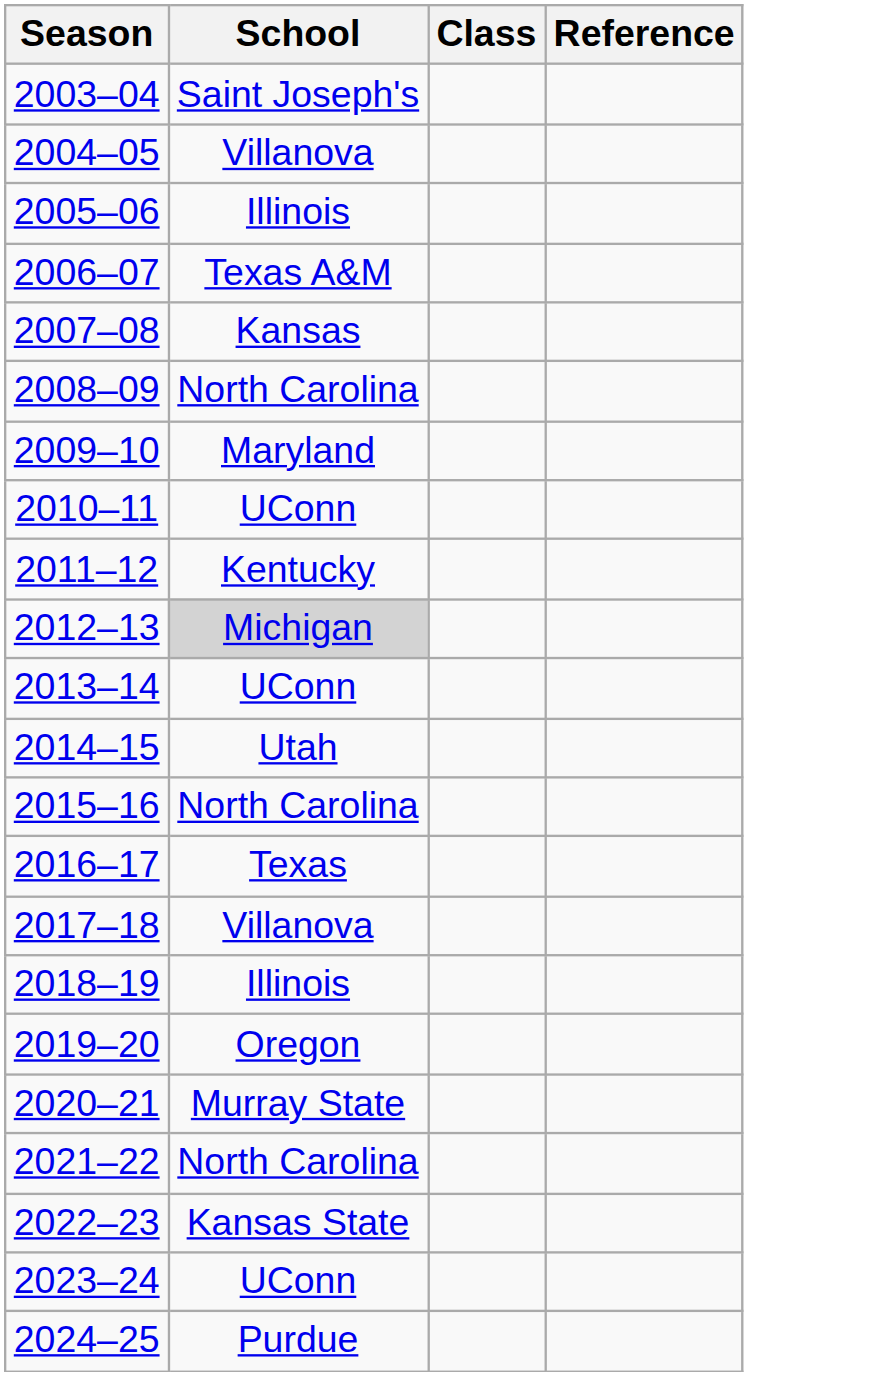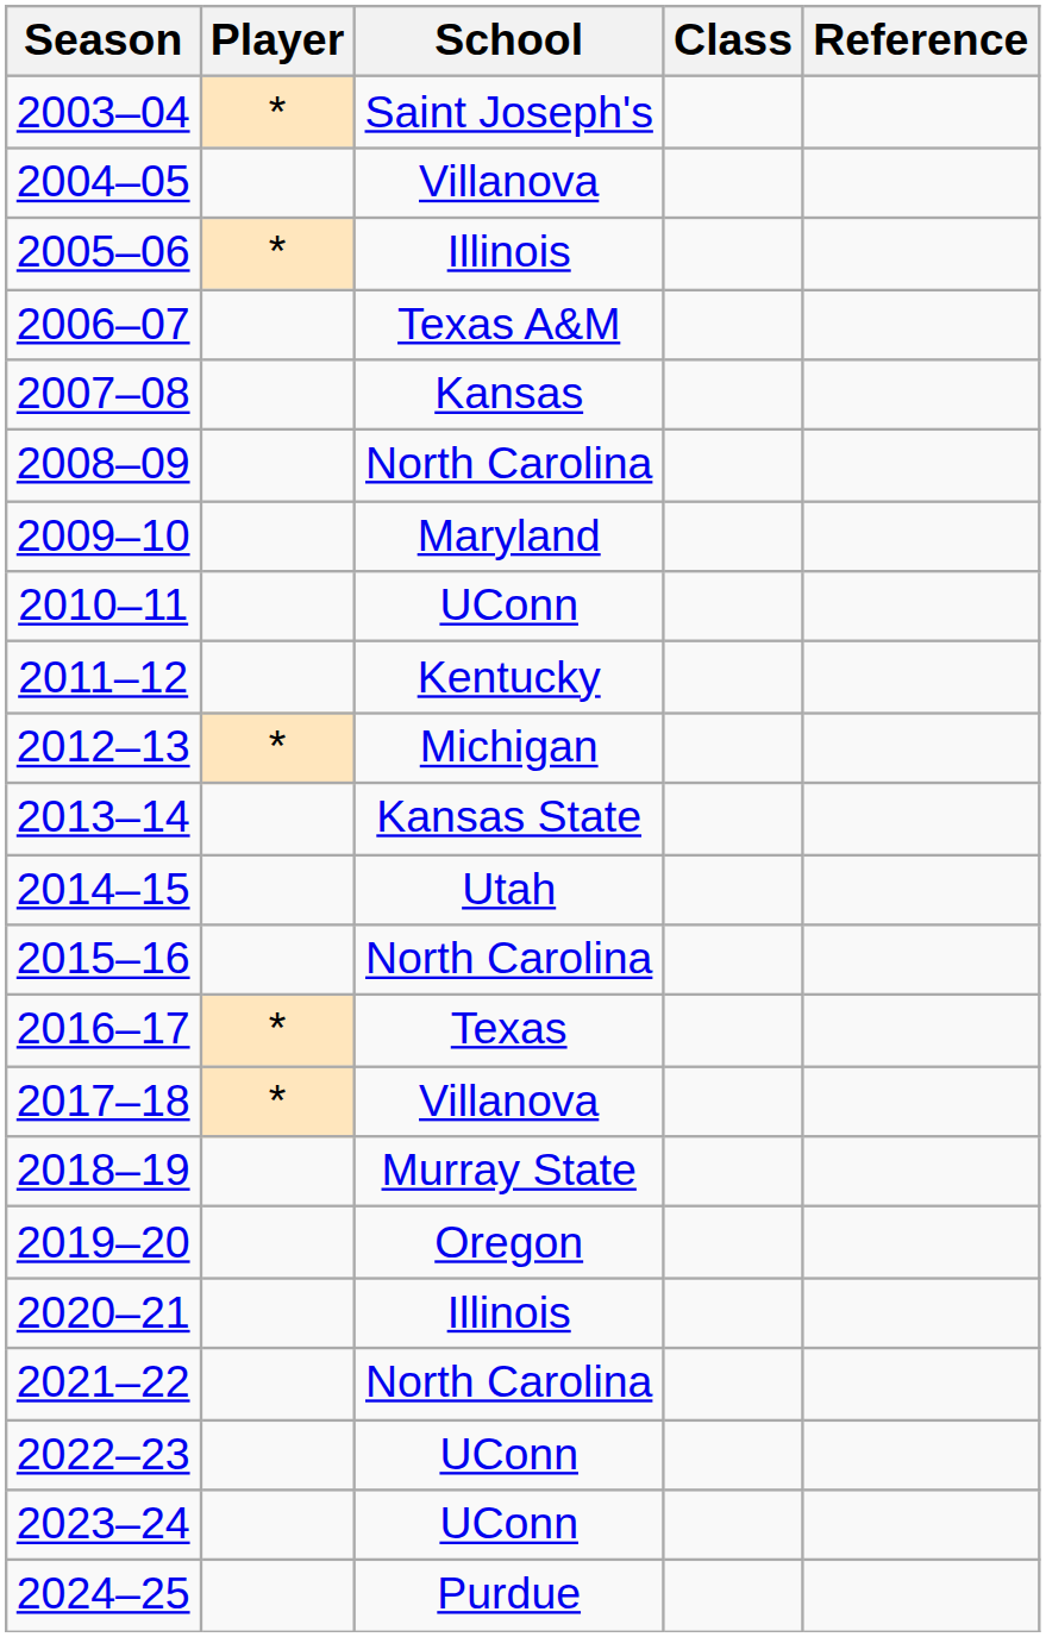+ column: Player | * | * | * | * | *
2012–13 | School: lightgrey background -> no background
2013–14 | School: UConn -> Kansas State
2018–19 | School: Illinois -> Murray State
2020–21 | School: Murray State -> Illinois
2022–23 | School: Kansas State -> UConn
